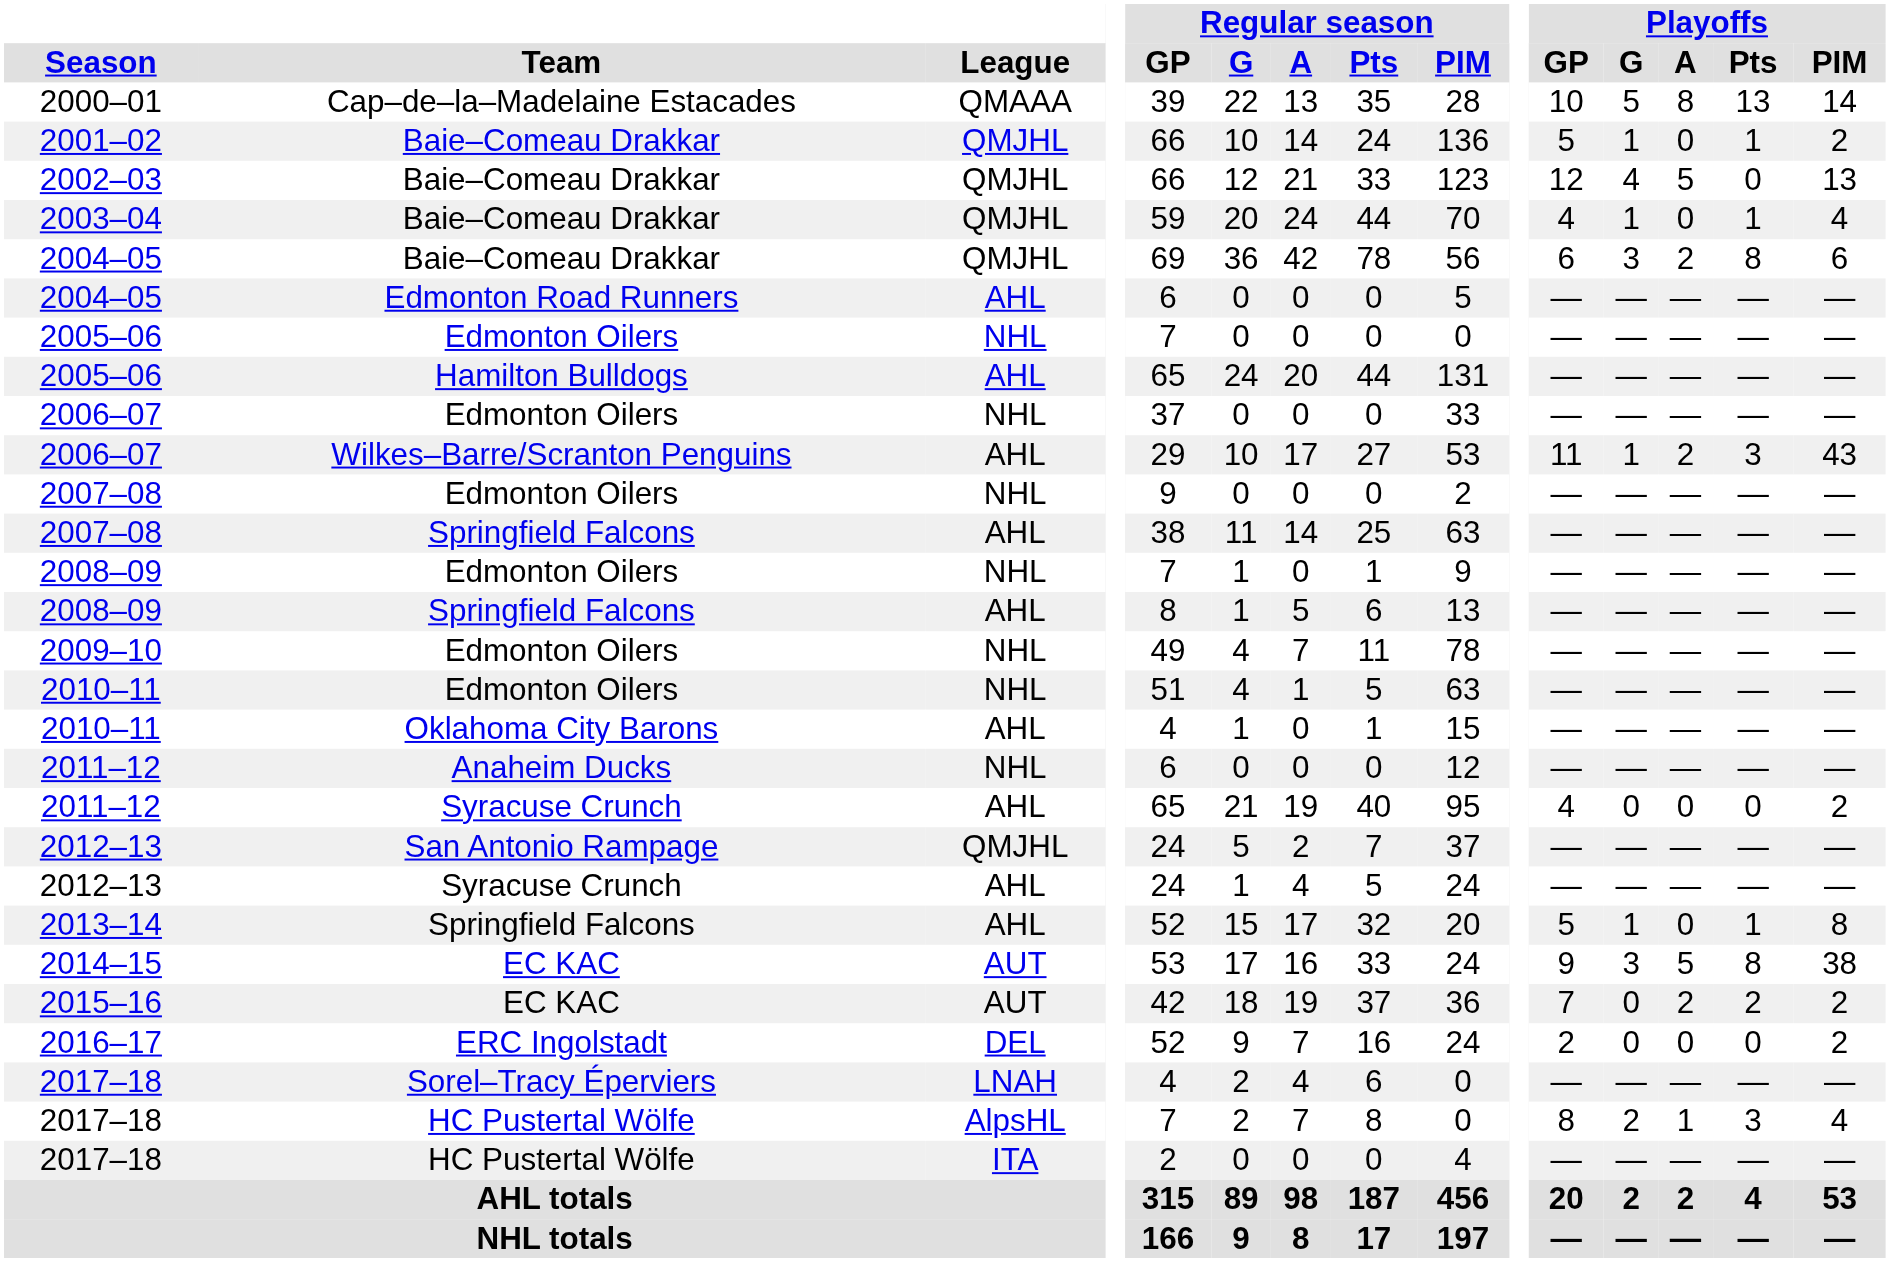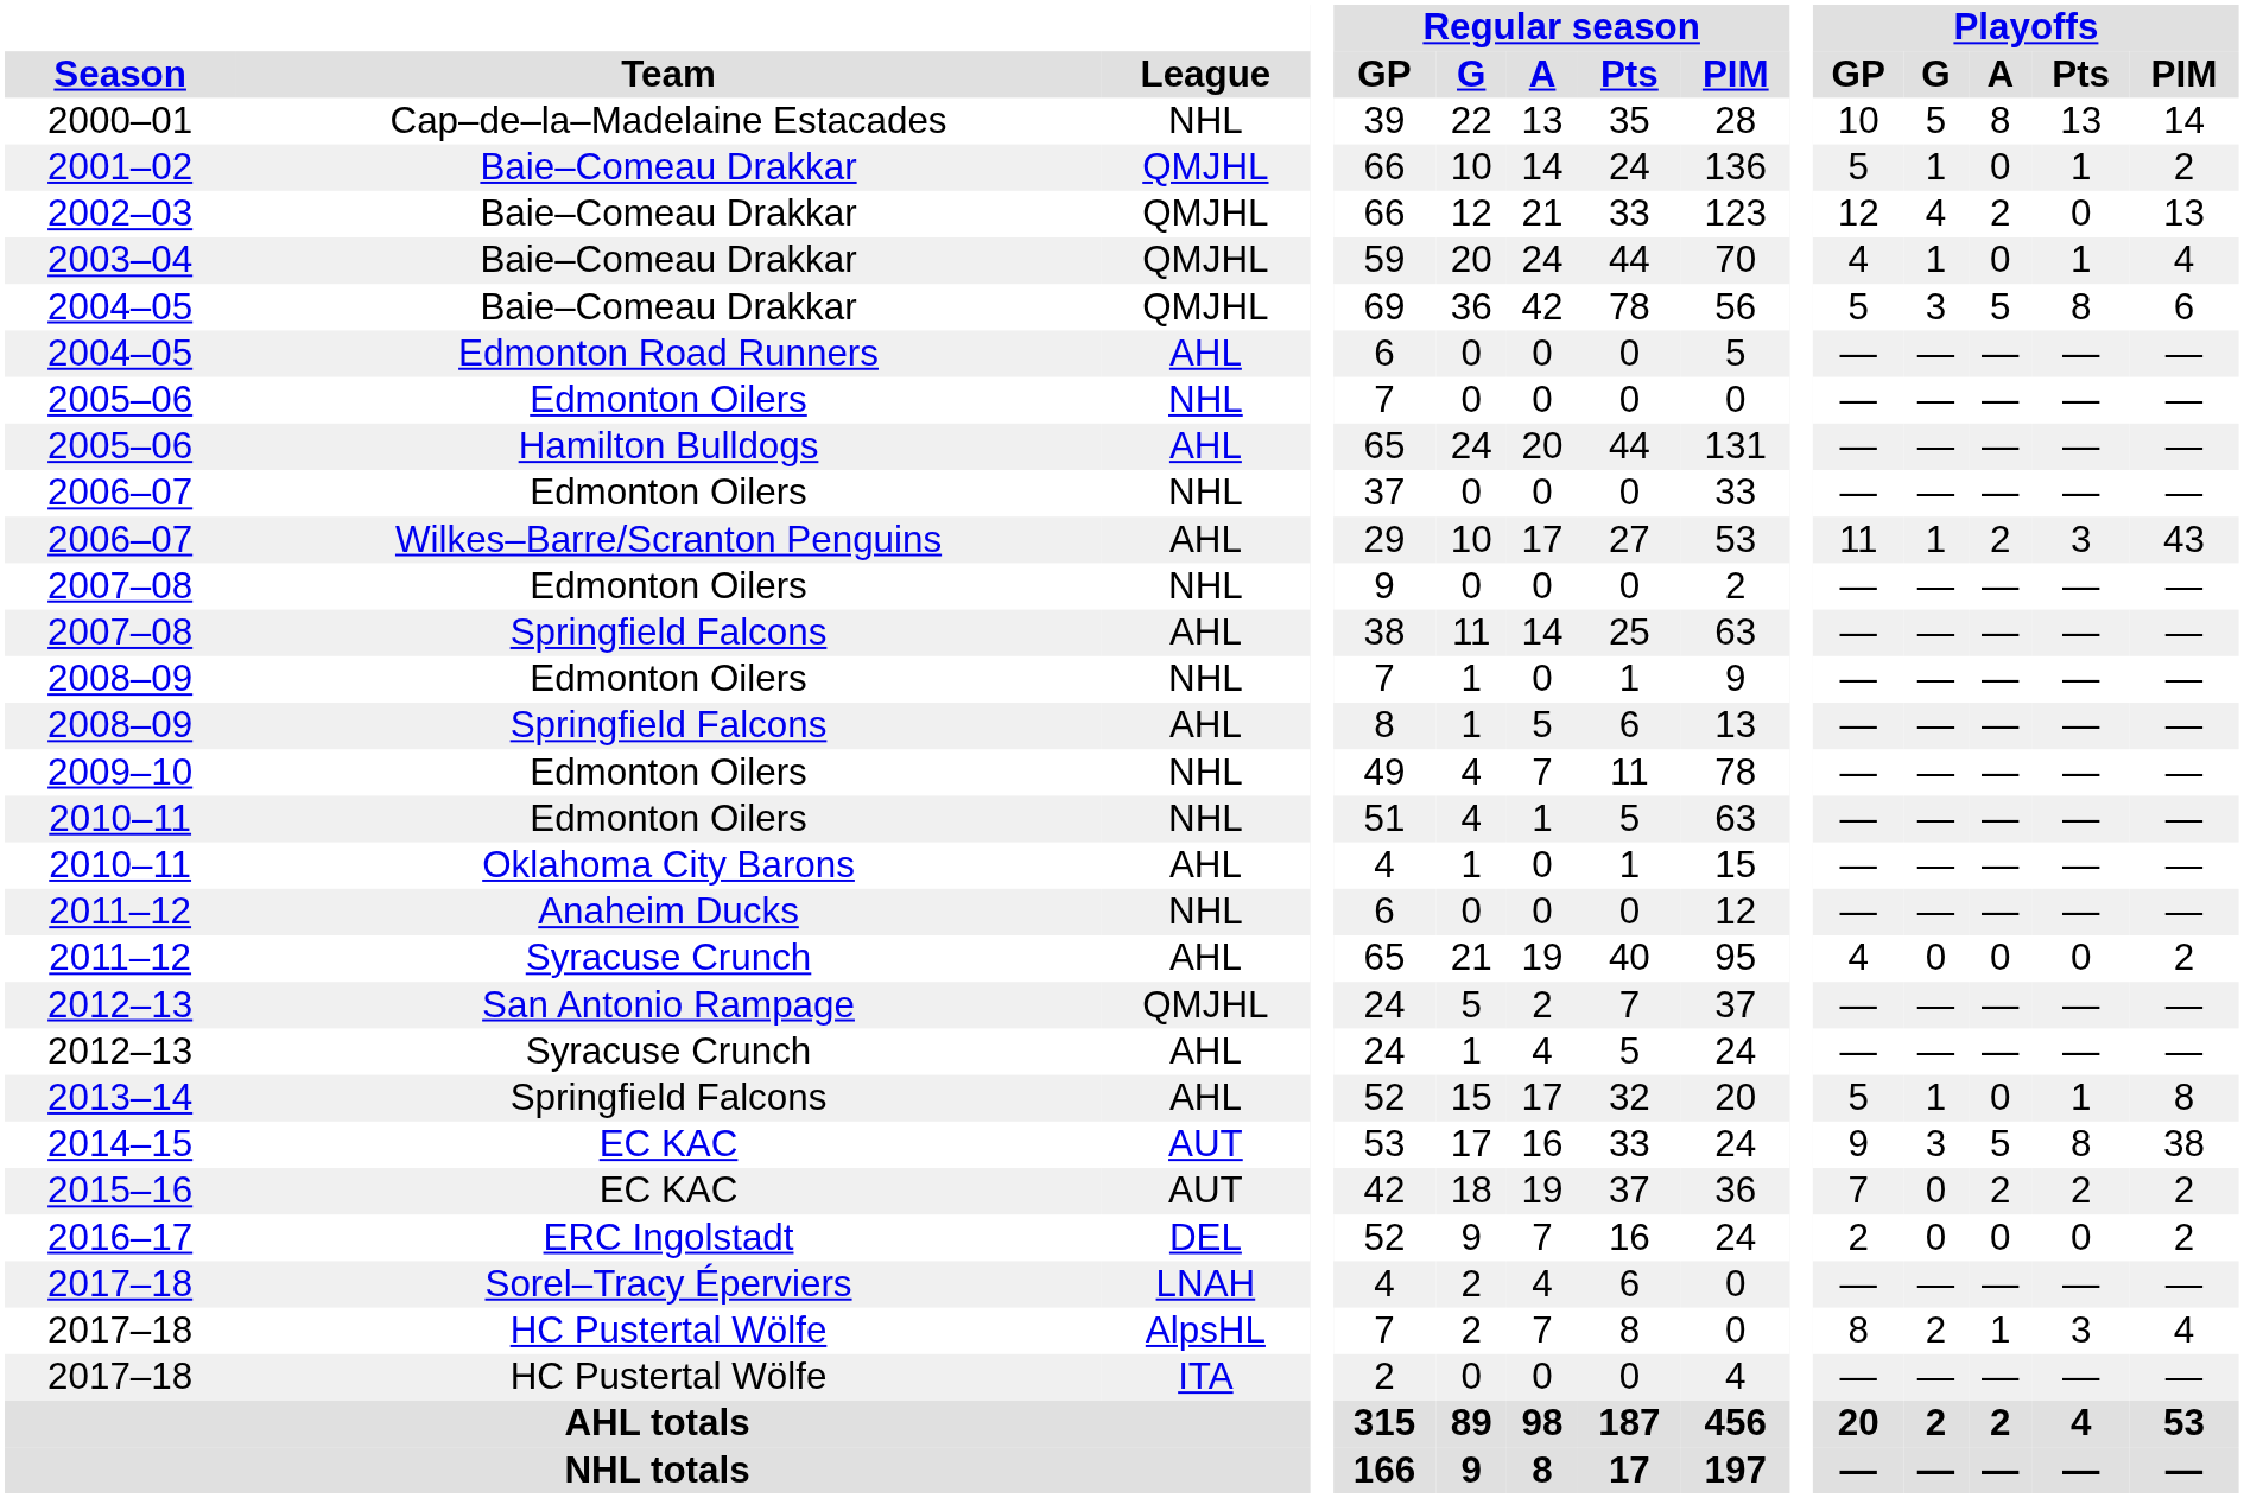2000–01 | League: QMAAA -> NHL
2002–03 | Playoffs / A: 5 -> 2
2004–05 / Baie–Comeau Drakkar | Playoffs / GP: 6 -> 5
2004–05 / Baie–Comeau Drakkar | Playoffs / A: 2 -> 5
